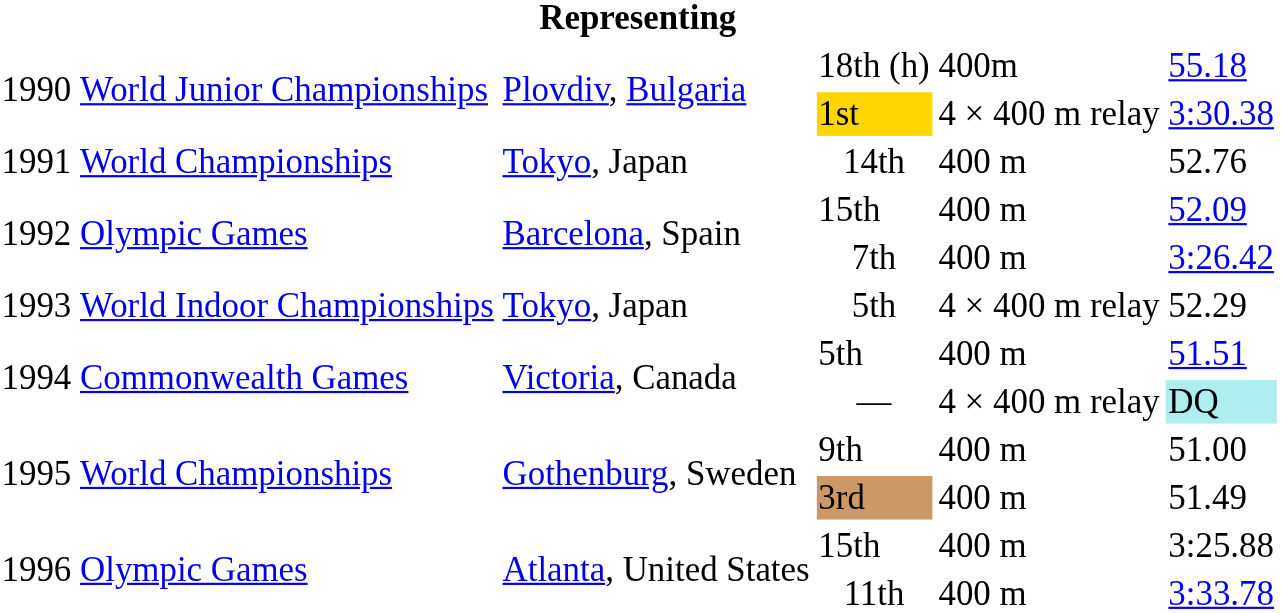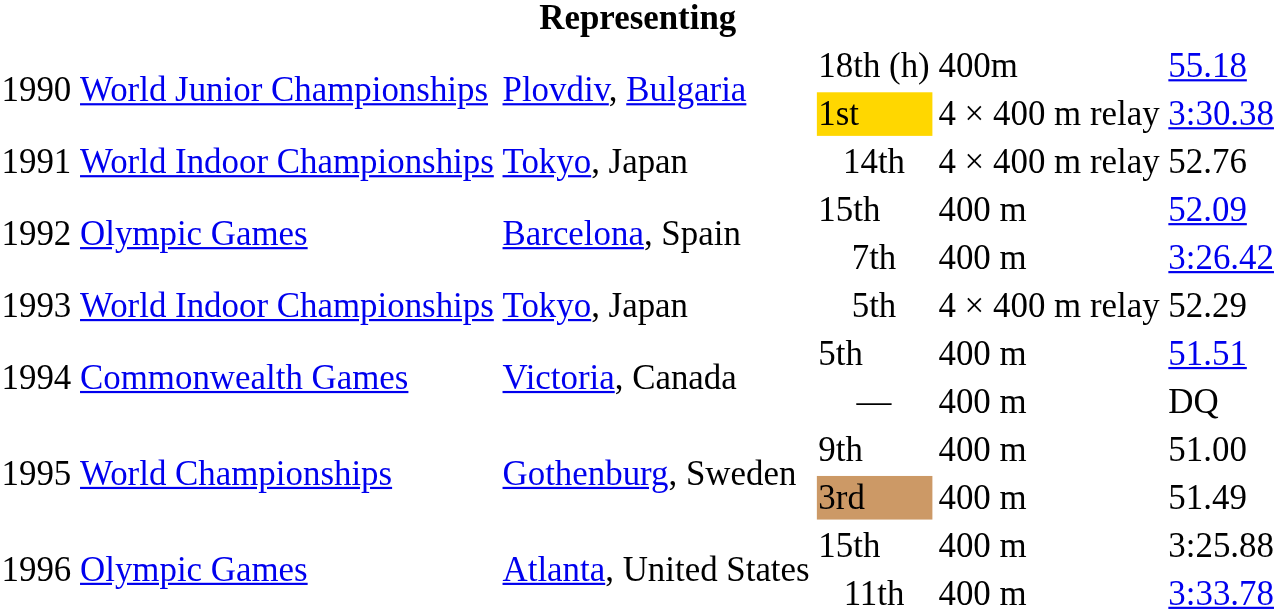14th | column 2: World Championships -> World Indoor Championships
14th | column 5: 400 m -> 4 × 400 m relay
— | column 5: 4 × 400 m relay -> 400 m
— | column 6: paleturquoise background -> no background
